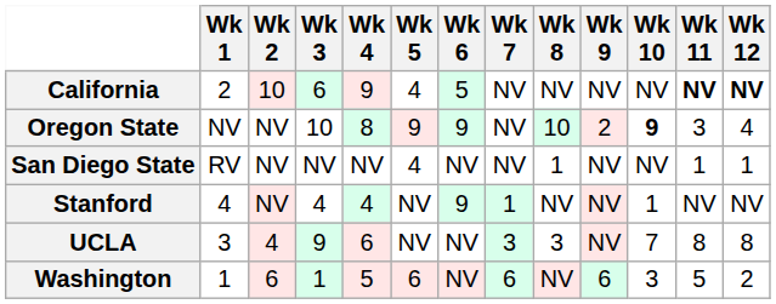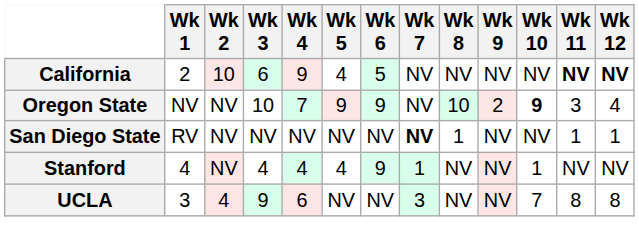Oregon State | Wk 4: 8 -> 7
San Diego State | Wk 5: 4 -> NV
San Diego State | Wk 7: normal -> bold
Stanford | Wk 5: NV -> 4
UCLA | Wk 8: 3 -> NV
- row: Washington | 1 | 6 | 1 | 5 | 6 | NV | 6 | NV | 6 | 3 | 5 | 2
